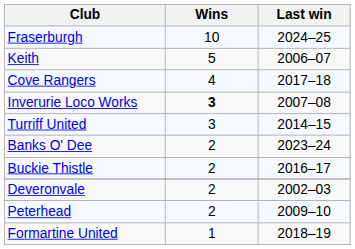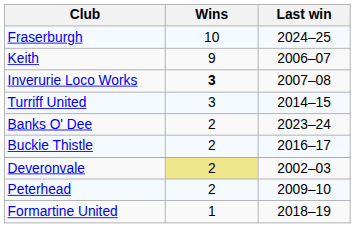Keith | Wins: 5 -> 9
- row: Cove Rangers | 4 | 2017–18
Deveronvale | Wins: no background -> khaki background
